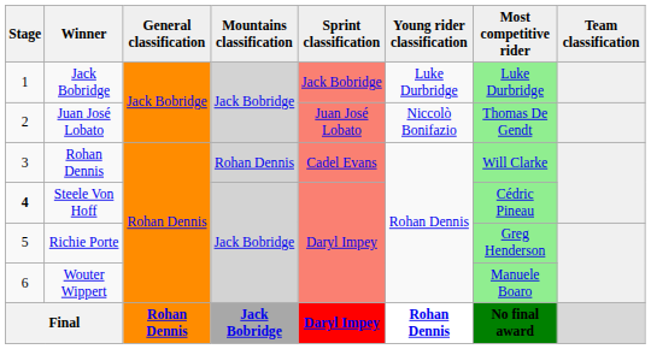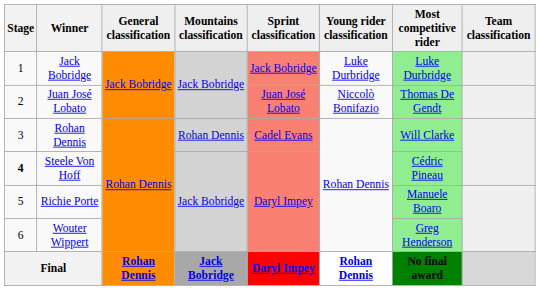Richie Porte | Most competitive rider: Greg Henderson -> Manuele Boaro
Wouter Wippert | Most competitive rider: Manuele Boaro -> Greg Henderson
